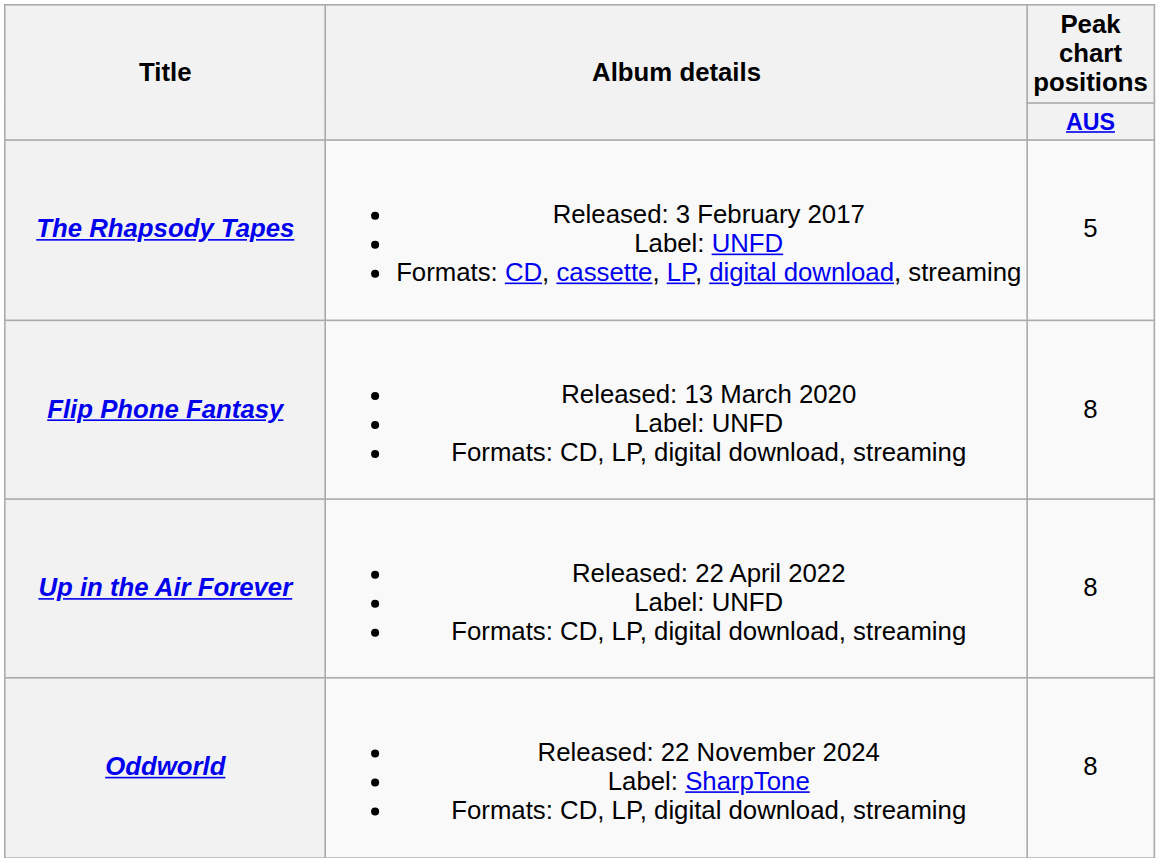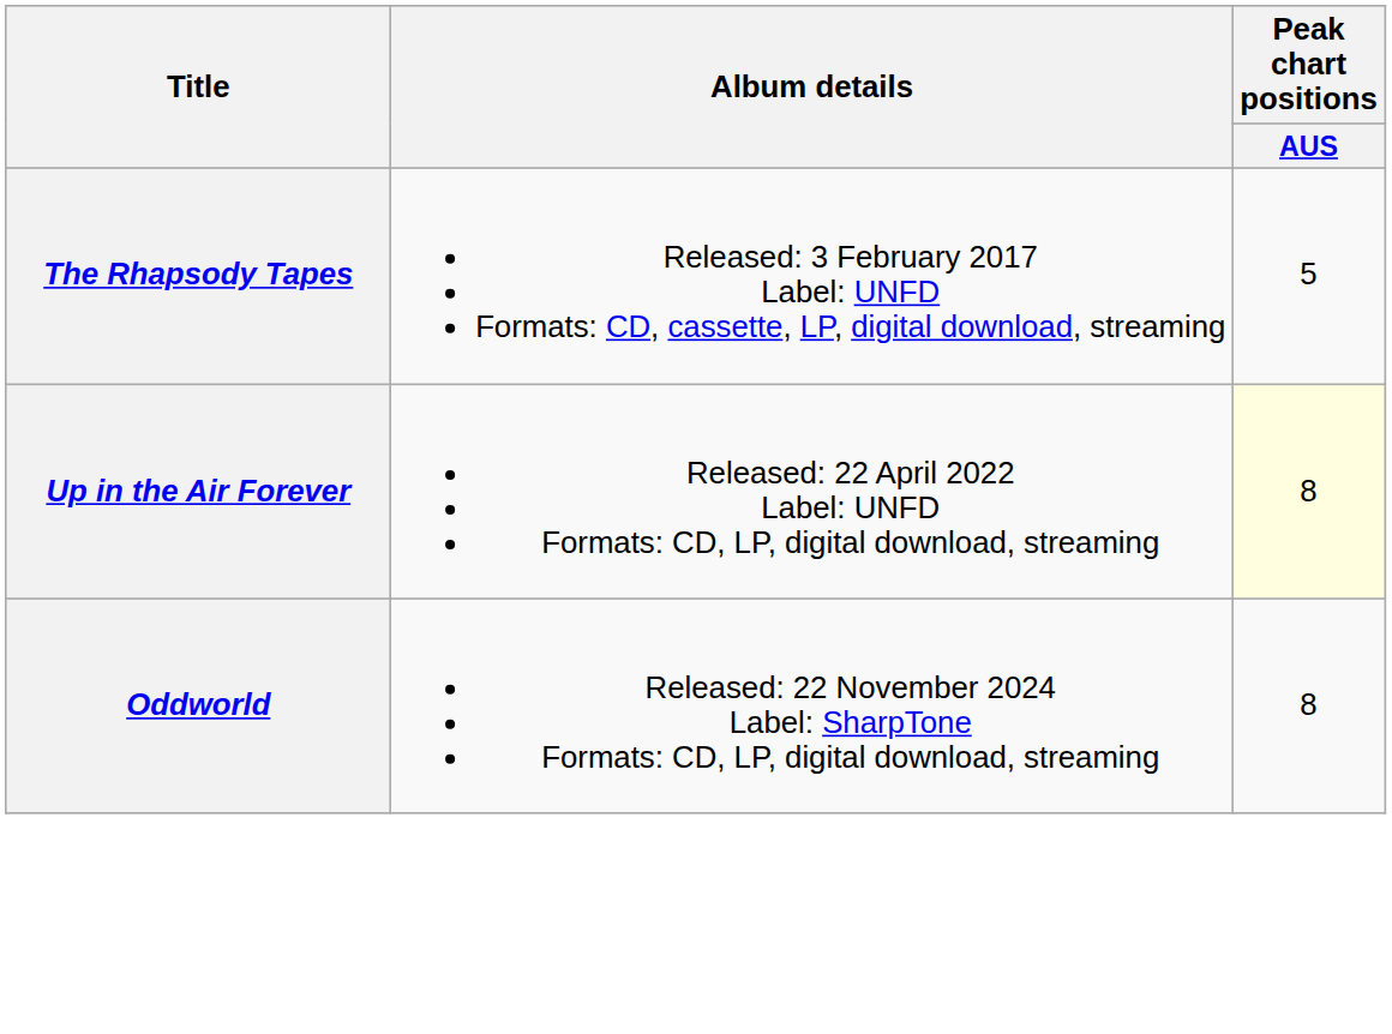- row: Flip Phone Fantasy | Released: 13 March 2020 Label: UNFD Formats: CD, LP, digital download, streaming | 8
Up in the Air Forever | Peak chart positions / AUS: no background -> lightyellow background
